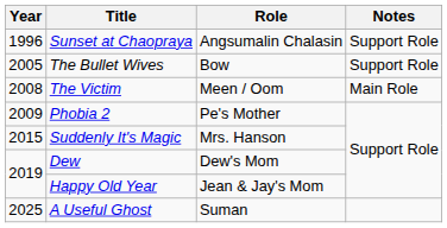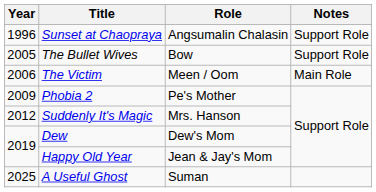The Victim | Year: 2008 -> 2006
Suddenly It's Magic | Year: 2015 -> 2012
